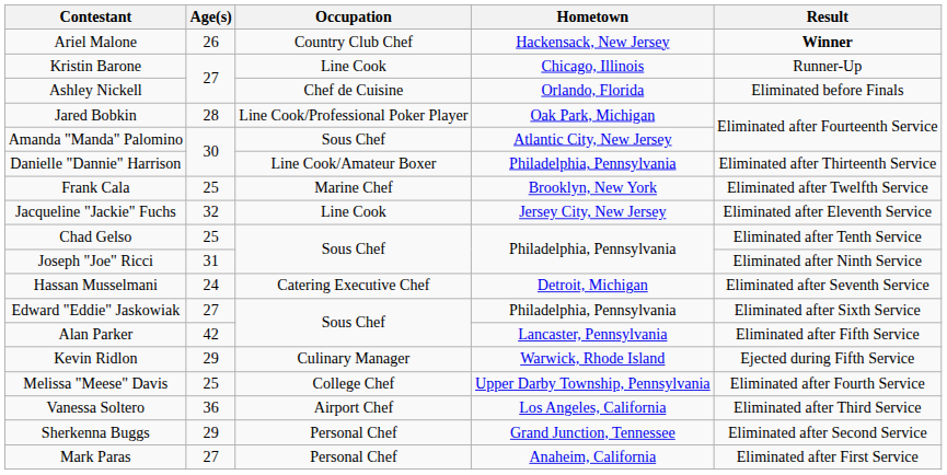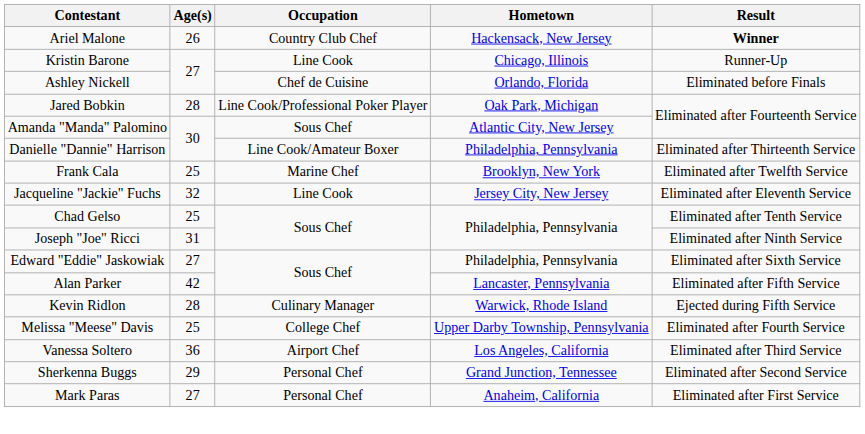- row: Hassan Musselmani | 24 | Catering Executive Chef | Detroit, Michigan | Eliminated after Seventh Service
Kevin Ridlon | Age(s): 29 -> 28
